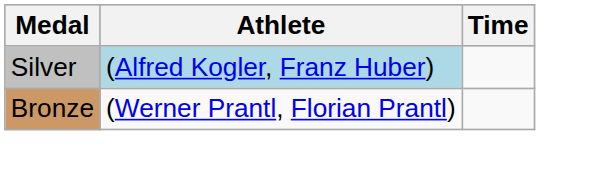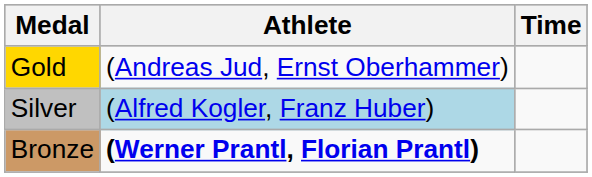+ row: Gold | (Andreas Jud, Ernst Oberhammer)
Bronze | Athlete: normal -> bold
